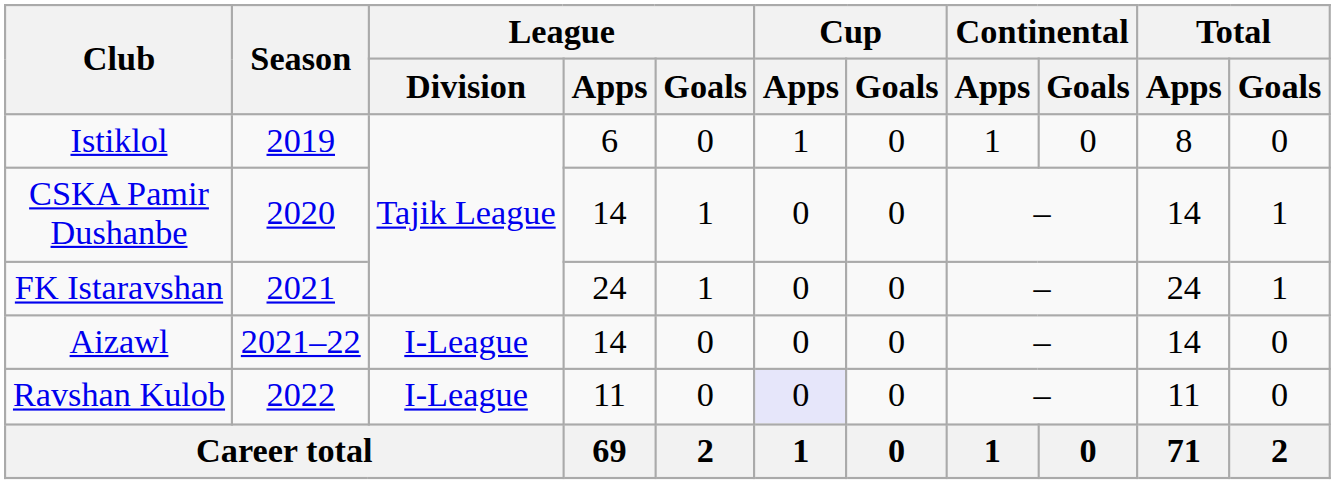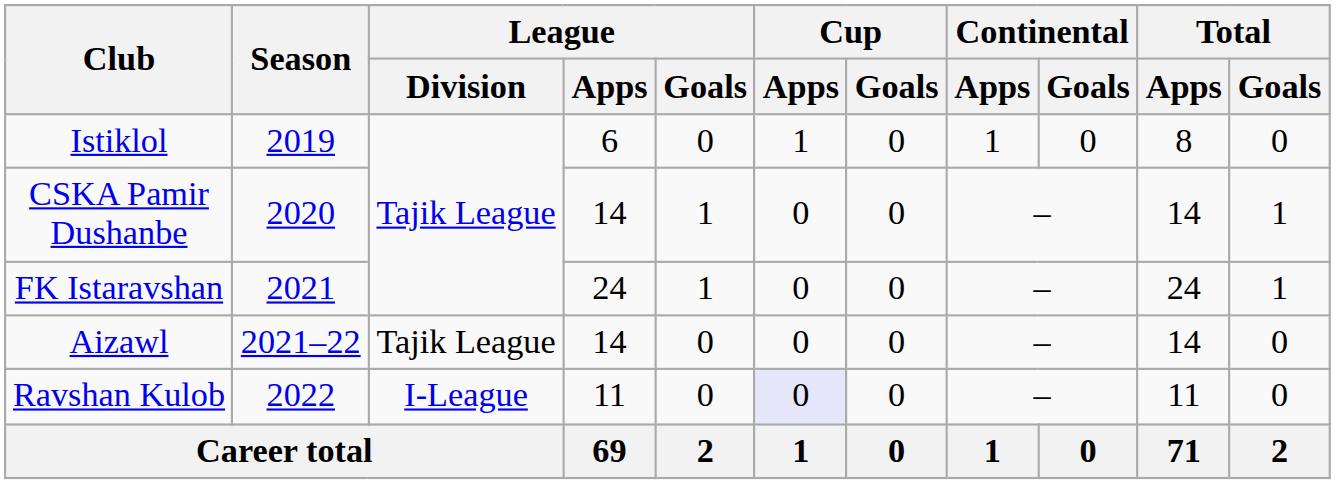Aizawl | League / Division: I-League -> Tajik League
